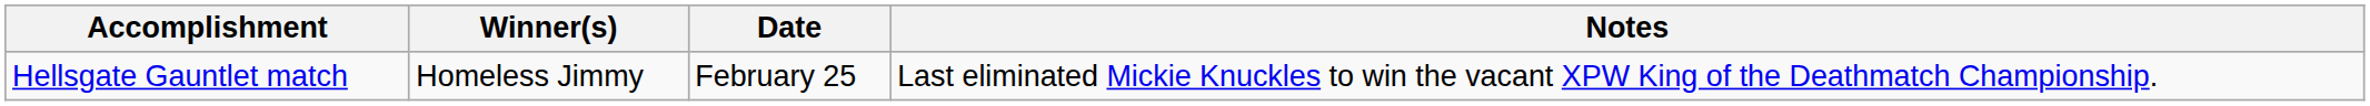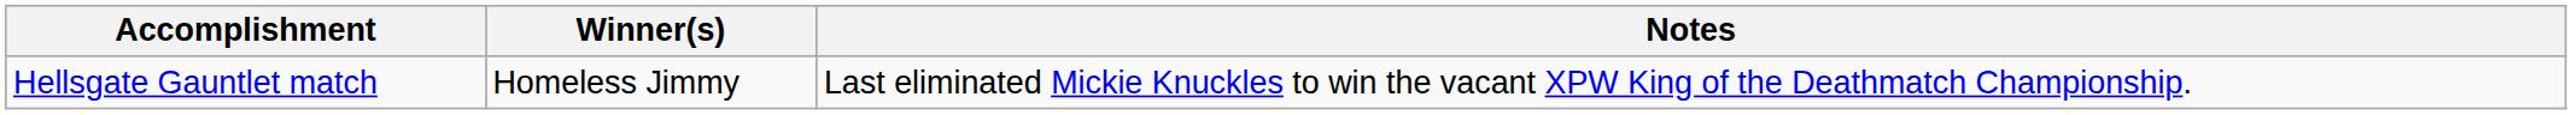- column: Date | February 25
